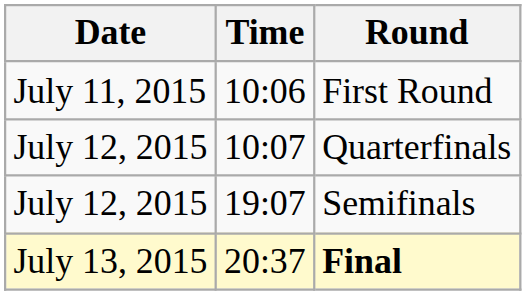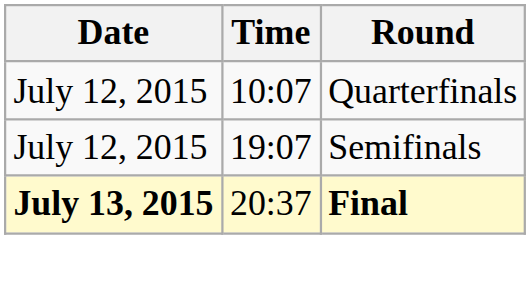- row: July 11, 2015 | 10:06 | First Round
Final | Date: normal -> bold
